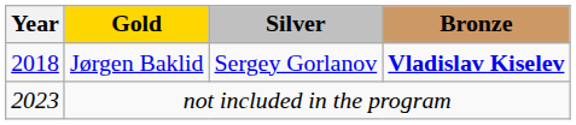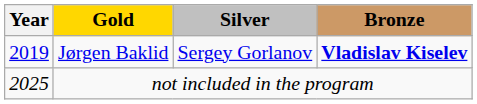Jørgen Baklid | Year: 2018 -> 2019
not included in the program | Year: 2023 -> 2025
